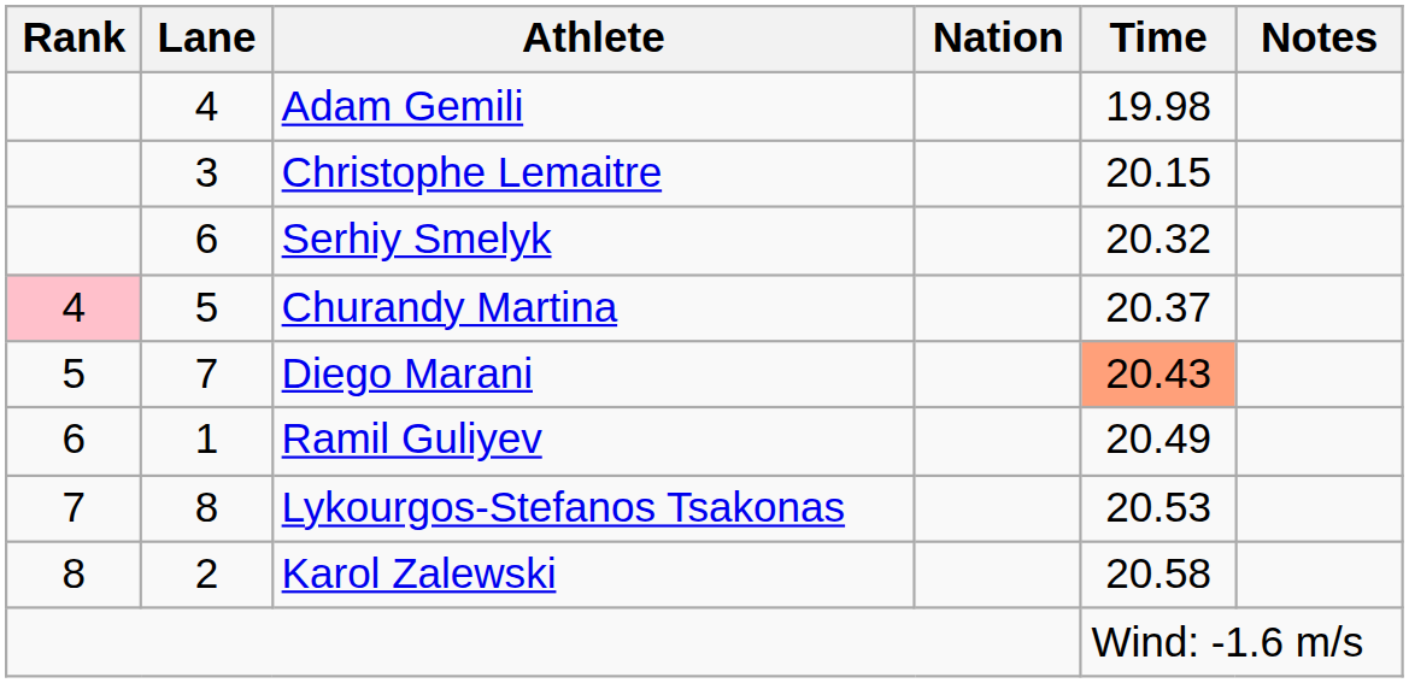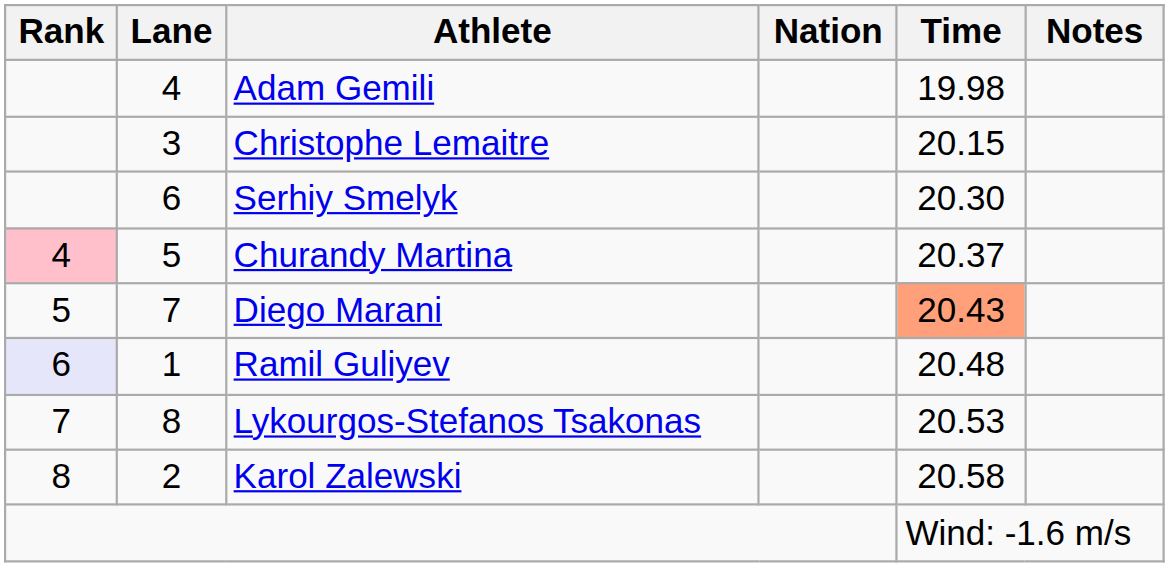Serhiy Smelyk | Time: 20.32 -> 20.30
Ramil Guliyev | Rank: no background -> lavender background
Ramil Guliyev | Time: 20.49 -> 20.48
